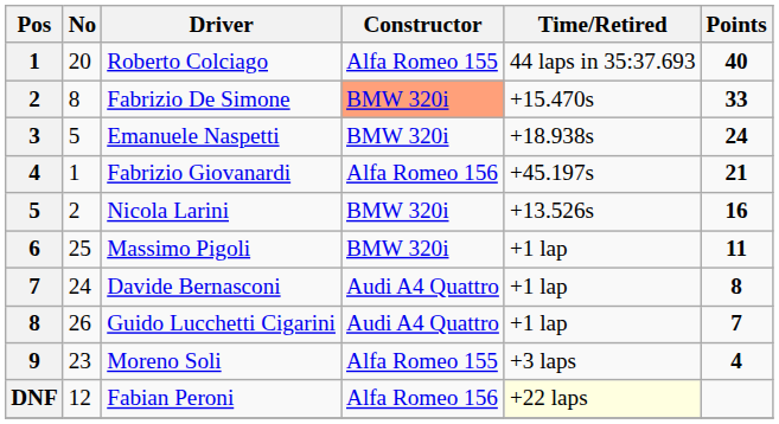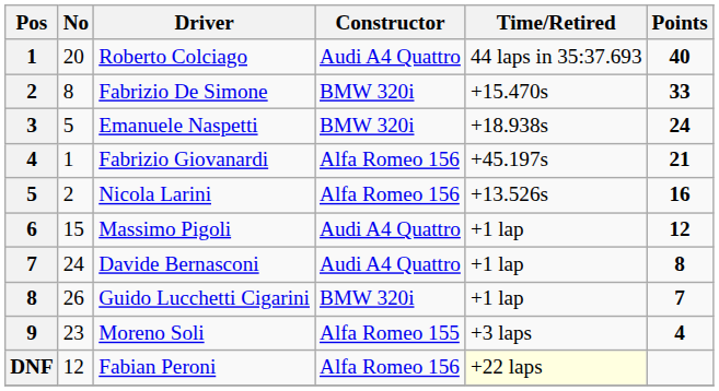Roberto Colciago | Constructor: Alfa Romeo 155 -> Audi A4 Quattro
Fabrizio De Simone | Constructor: lightsalmon background -> no background
Nicola Larini | Constructor: BMW 320i -> Alfa Romeo 156
Massimo Pigoli | No: 25 -> 15
Massimo Pigoli | Constructor: BMW 320i -> Audi A4 Quattro
Massimo Pigoli | Points: 11 -> 12
Guido Lucchetti Cigarini | Constructor: Audi A4 Quattro -> BMW 320i
